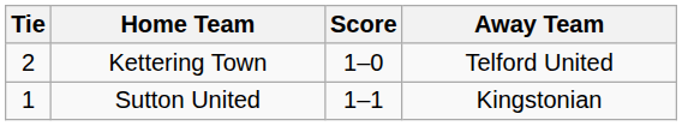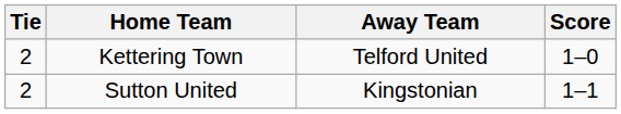columns swapped: Score <-> Away Team
Sutton United | Tie: 1 -> 2
